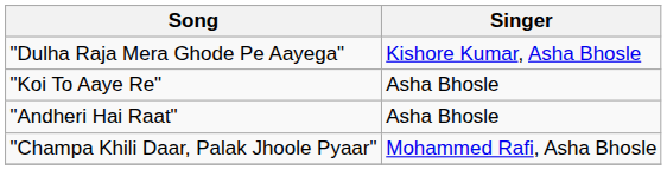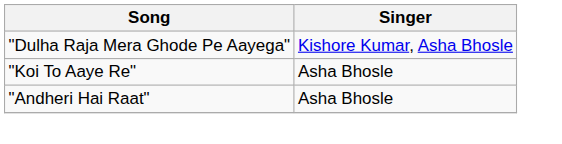- row: "Champa Khili Daar, Palak Jhoole Pyaar" | Mohammed Rafi, Asha Bhosle
